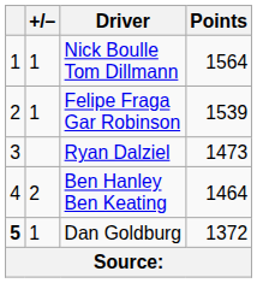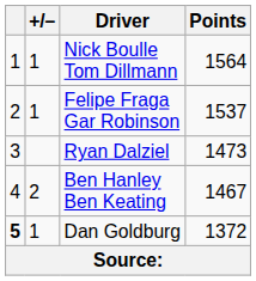Felipe Fraga Gar Robinson | Points: 1539 -> 1537
Ben Hanley Ben Keating | Points: 1464 -> 1467
